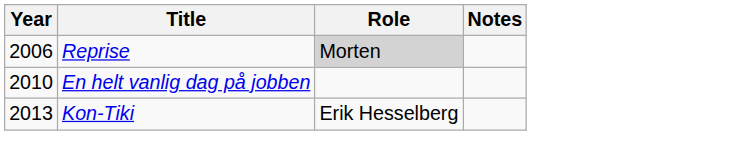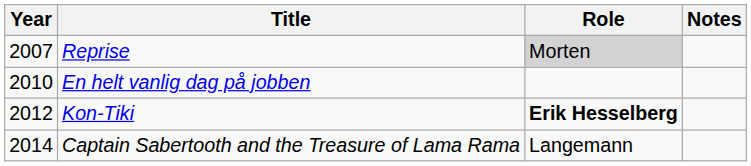Reprise | Year: 2006 -> 2007
Kon-Tiki | Year: 2013 -> 2012
Kon-Tiki | Role: normal -> bold
+ row: 2014 | Captain Sabertooth and the Treasure of Lama Rama | Langemann
